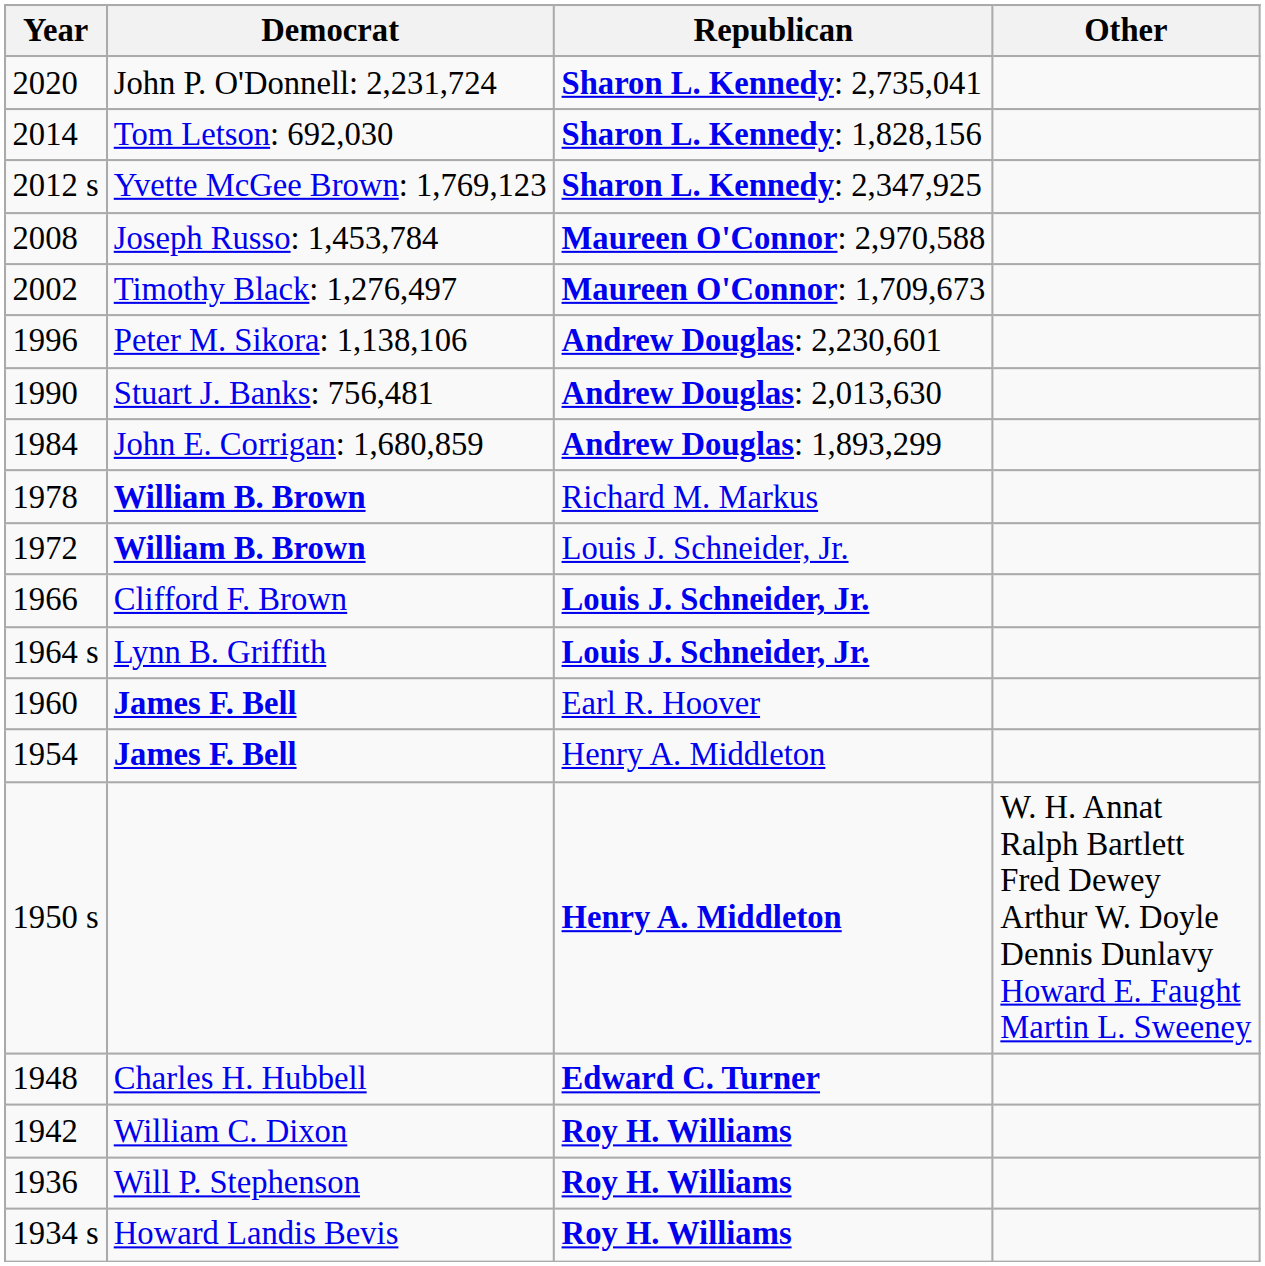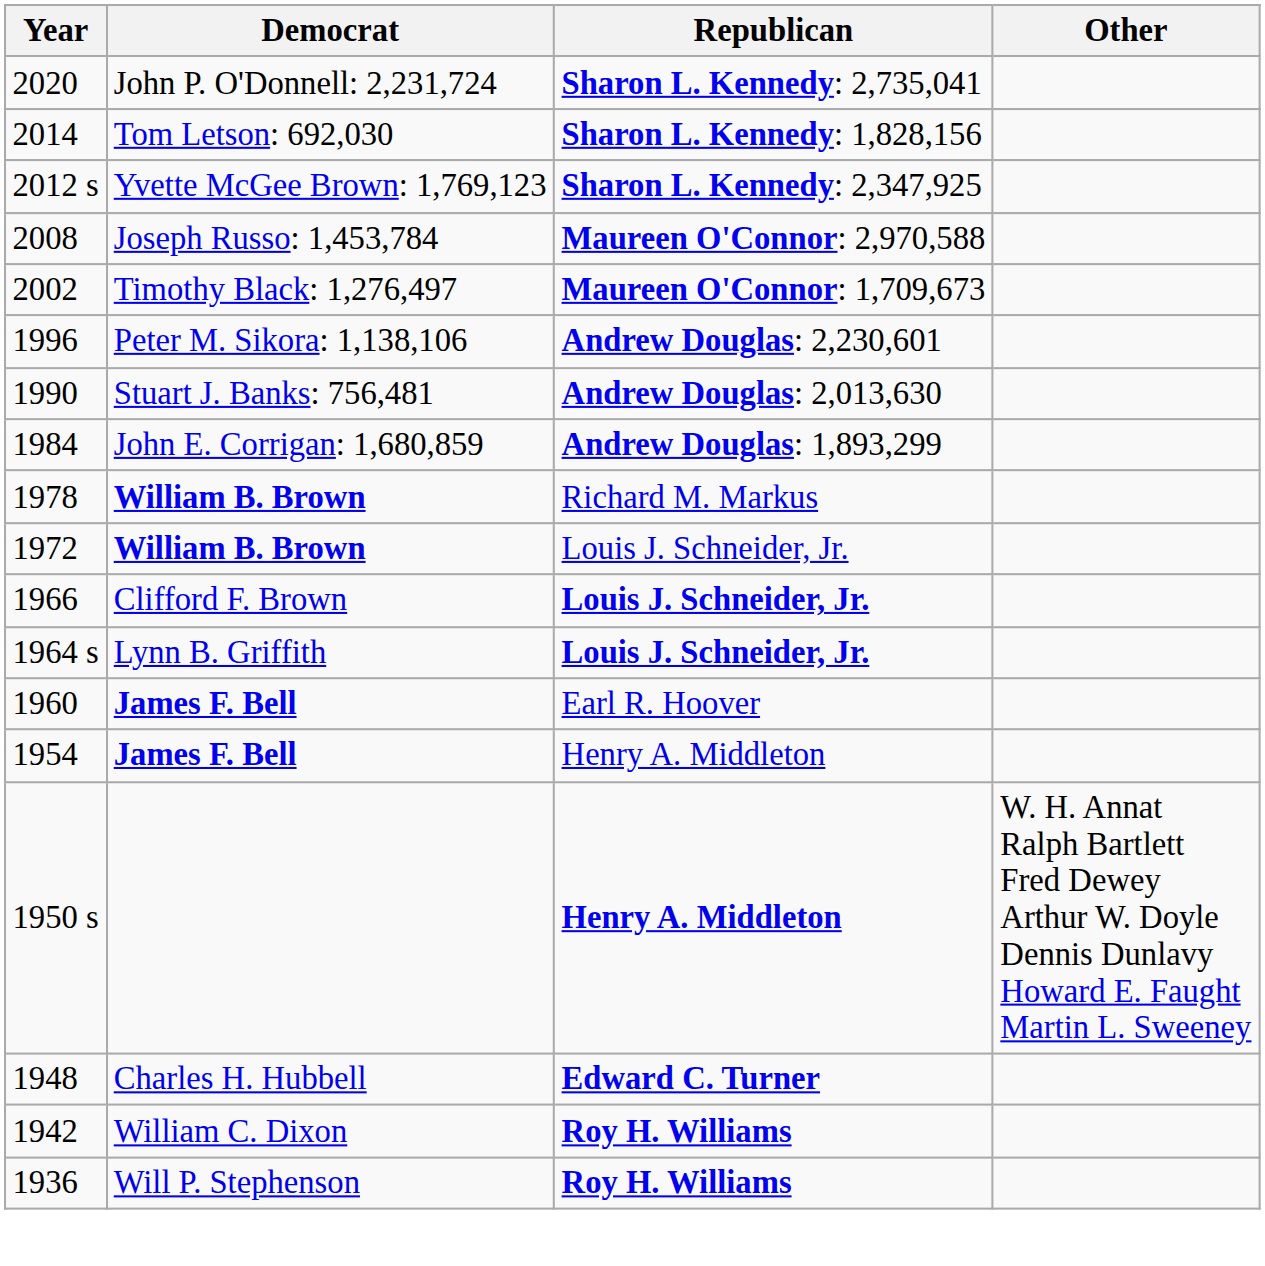- row: 1934 s | Howard Landis Bevis | Roy H. Williams
